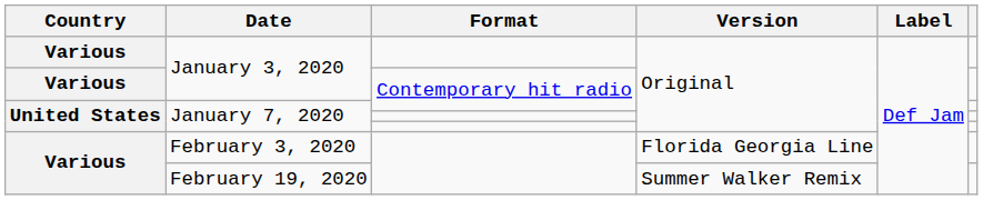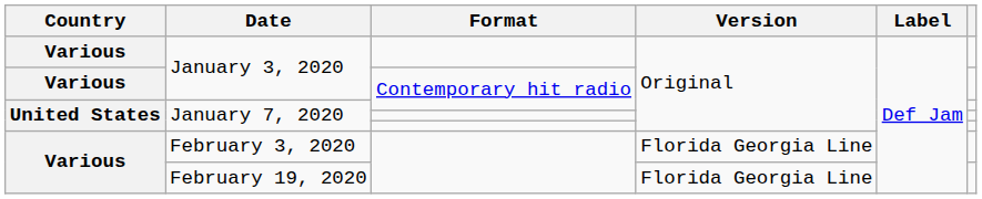February 19, 2020 | Version: Summer Walker Remix -> Florida Georgia Line
